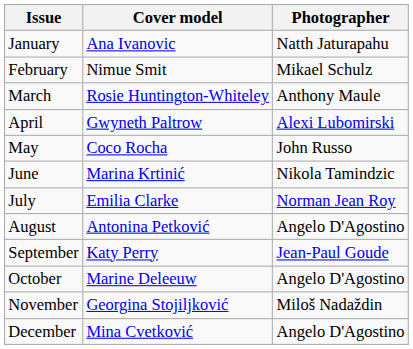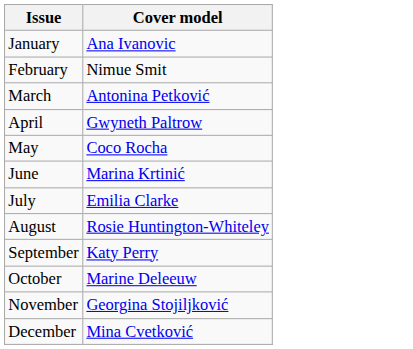- column: Photographer | Natth Jaturapahu | Mikael Schulz | Anthony Maule | Alexi Lubomirski | John Russo | Nikola Tamindzic | Norman Jean Roy | Angelo D'Agostino | Jean-Paul Goude | Angelo D'Agostino | Miloš Nadaždin | Angelo D'Agostino
March | Cover model: Rosie Huntington-Whiteley -> Antonina Petković
August | Cover model: Antonina Petković -> Rosie Huntington-Whiteley
